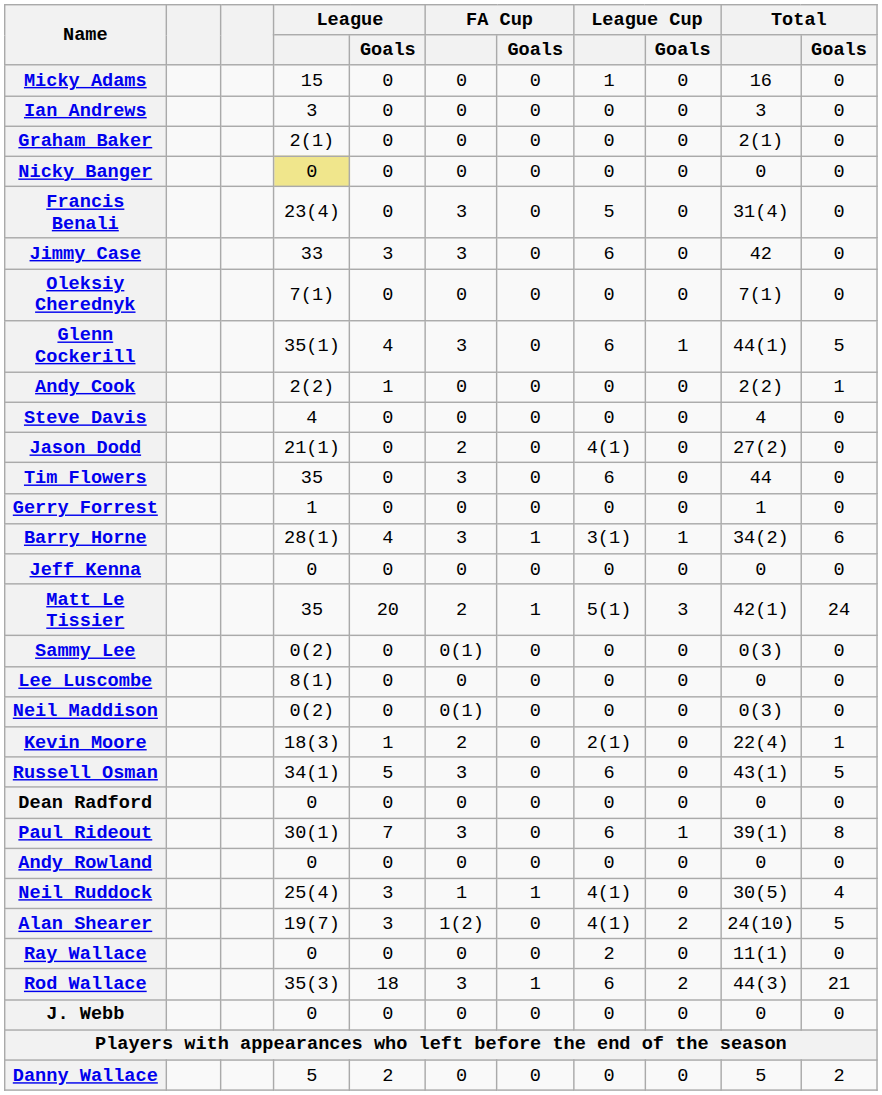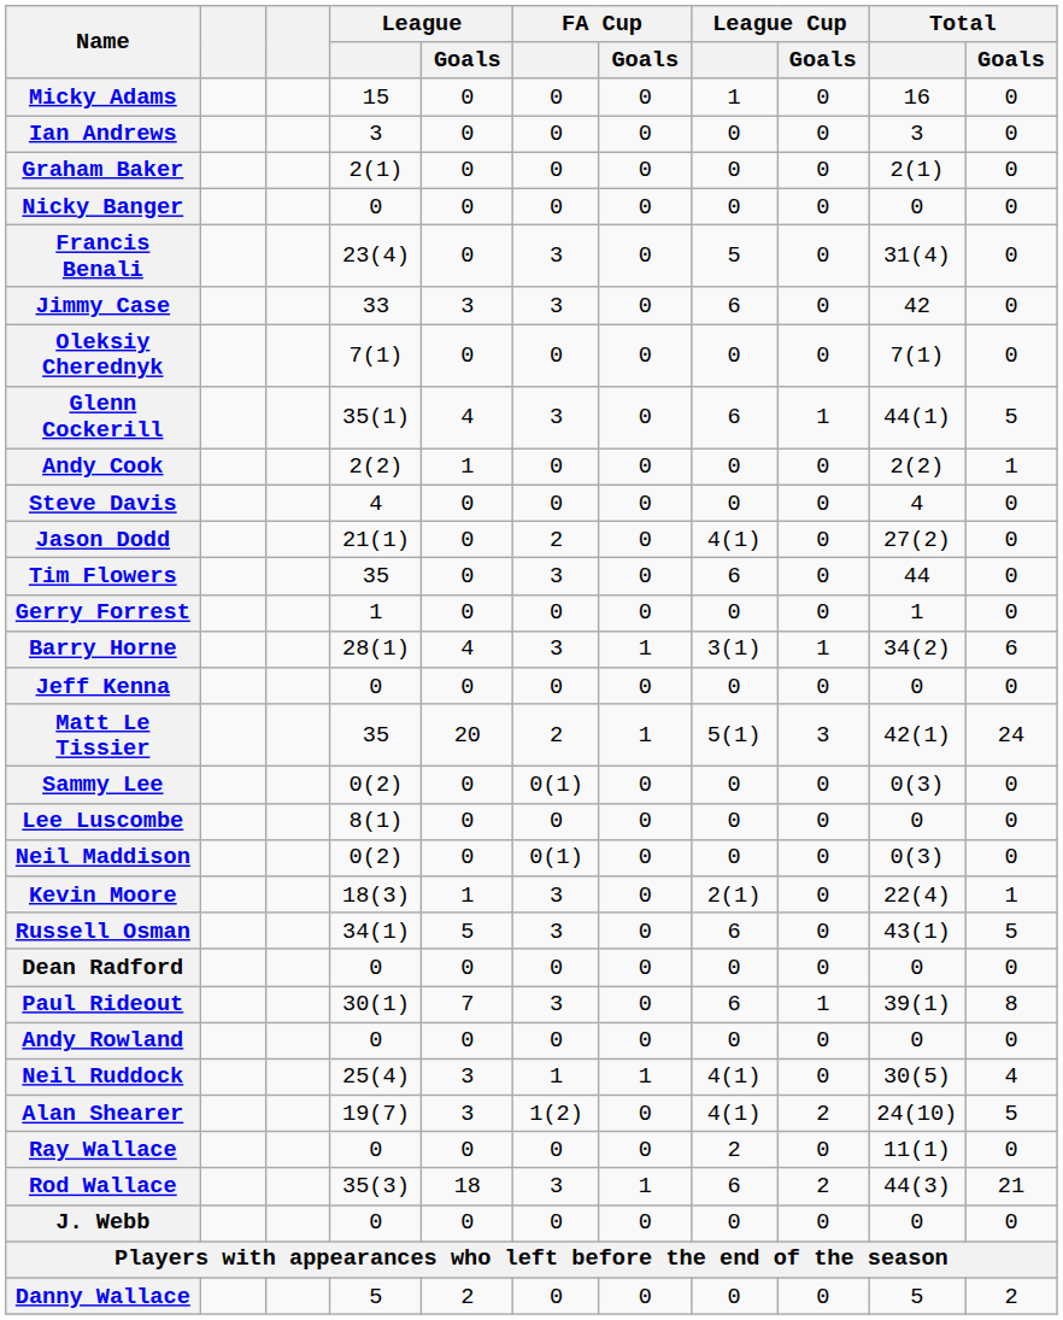Nicky Banger | League: khaki background -> no background
Kevin Moore | FA Cup: 2 -> 3
